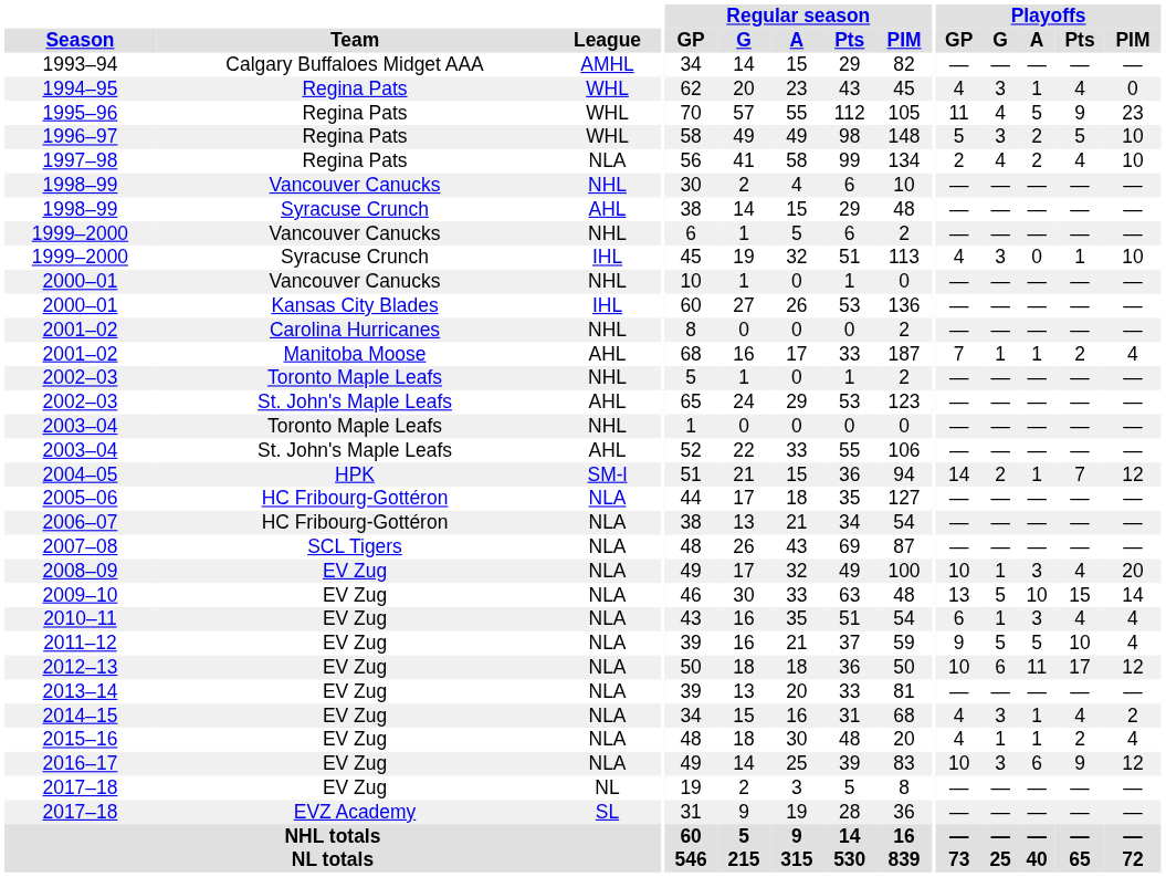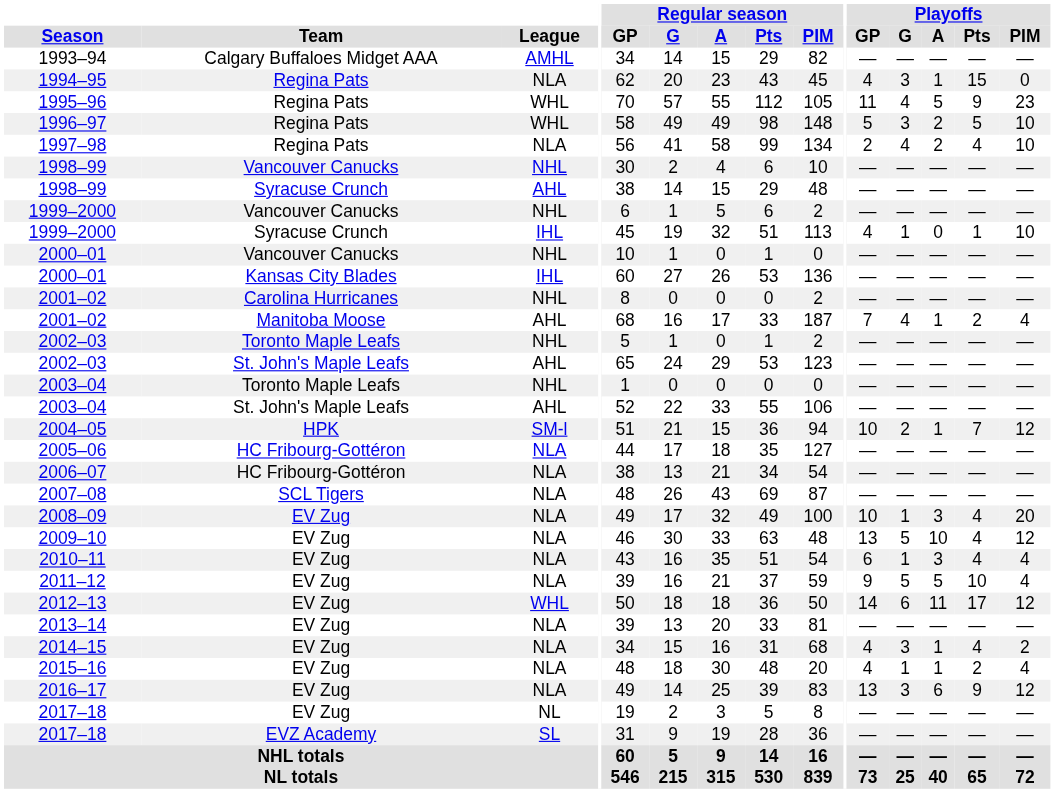1994–95 | League: WHL -> NLA
1994–95 | Playoffs / Pts: 4 -> 15
1999–2000 / Syracuse Crunch | Playoffs / G: 3 -> 1
2001–02 / Manitoba Moose | Playoffs / G: 1 -> 4
2004–05 | Playoffs / GP: 14 -> 10
2009–10 | Playoffs / Pts: 15 -> 4
2009–10 | Playoffs / PIM: 14 -> 12
2012–13 | League: NLA -> WHL
2012–13 | Playoffs / GP: 10 -> 14
2016–17 | Playoffs / GP: 10 -> 13
